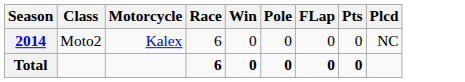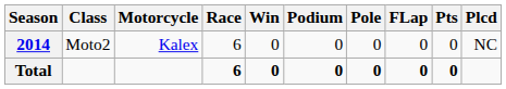+ column: Podium | 0 | 0
